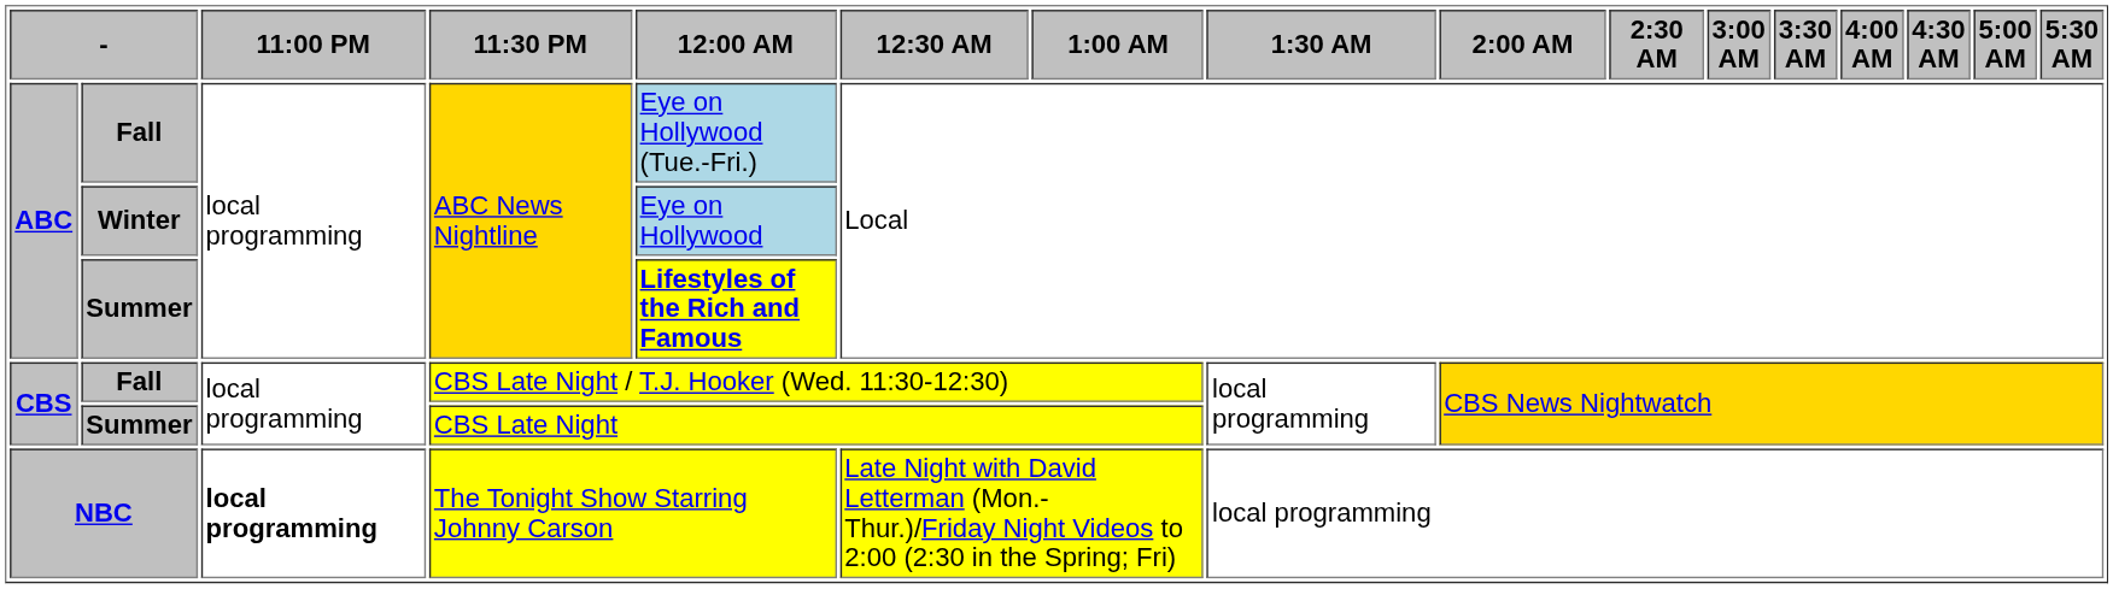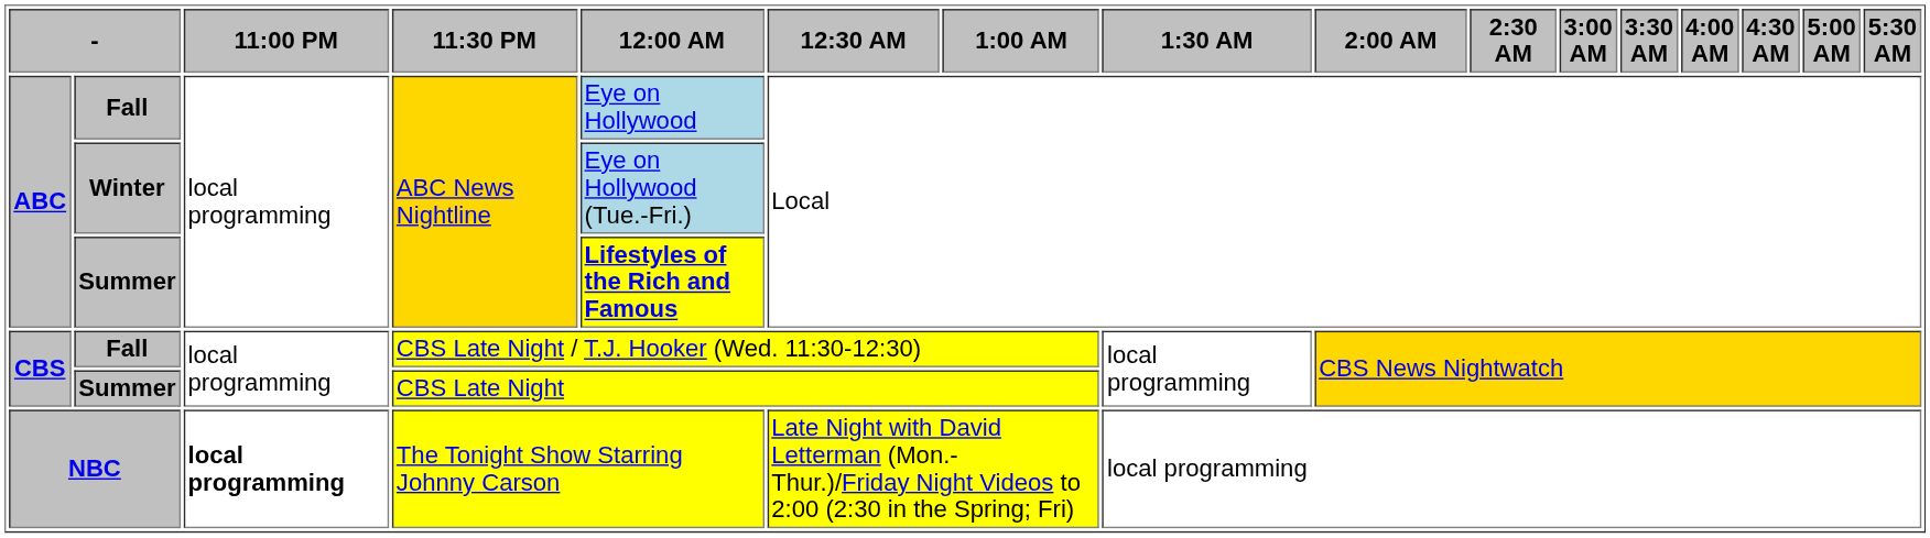Fall / ABC News Nightline | 12:00 AM: Eye on Hollywood (Tue.-Fri.) -> Eye on Hollywood
Winter | 12:00 AM: Eye on Hollywood -> Eye on Hollywood (Tue.-Fri.)
